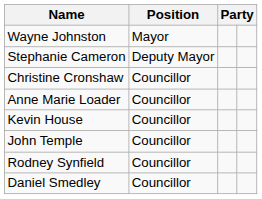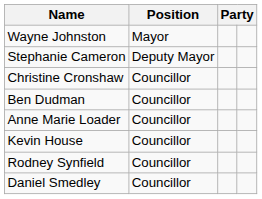+ row: Ben Dudman | Councillor
- row: John Temple | Councillor
